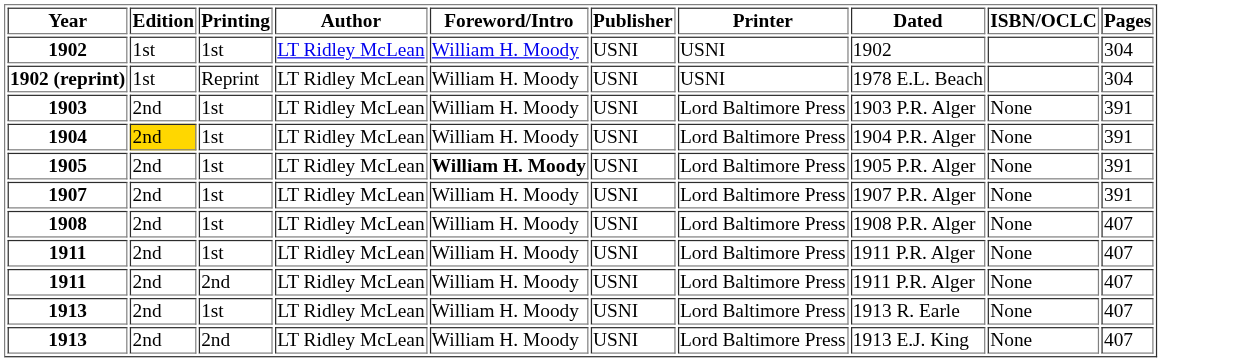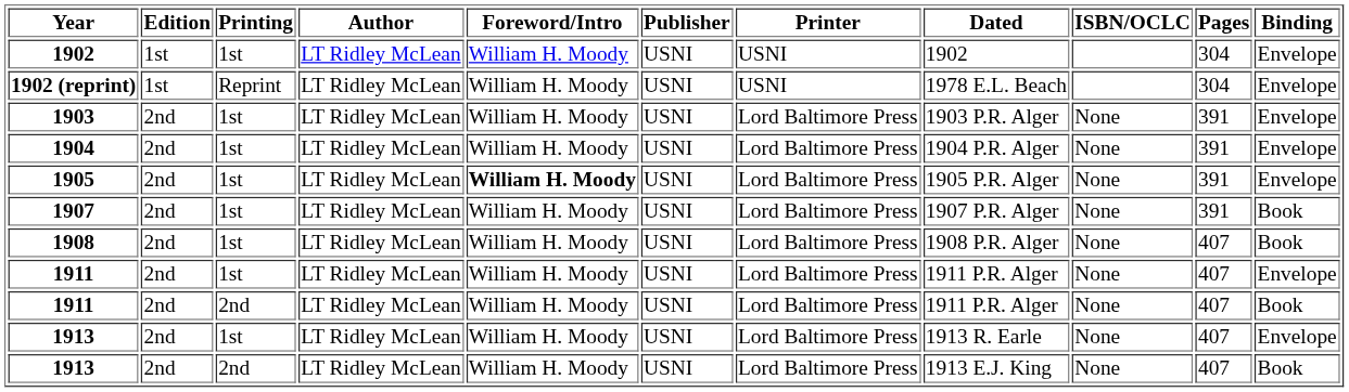+ column: Binding | Envelope | Envelope | Envelope | Envelope | Envelope | Book | Book | Envelope | Book | Envelope | Book
1904 | Edition: gold background -> no background
